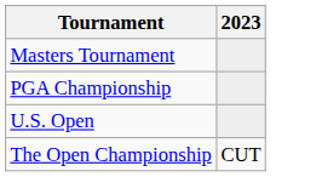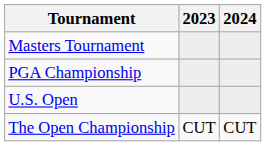+ column: 2024 | CUT
